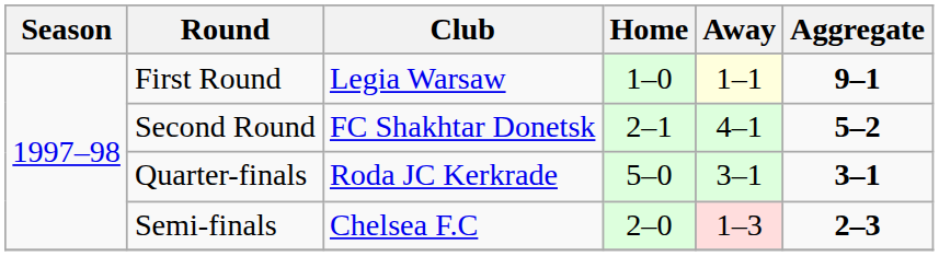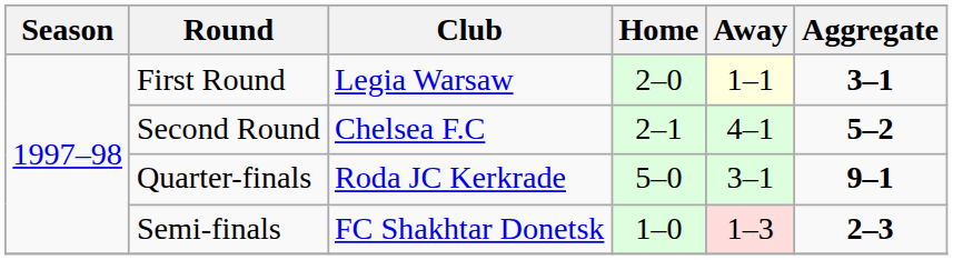First Round | Home: 1–0 -> 2–0
First Round | Aggregate: 9–1 -> 3–1
Second Round | Club: FC Shakhtar Donetsk -> Chelsea F.C
Quarter-finals | Aggregate: 3–1 -> 9–1
Semi-finals | Club: Chelsea F.C -> FC Shakhtar Donetsk
Semi-finals | Home: 2–0 -> 1–0
